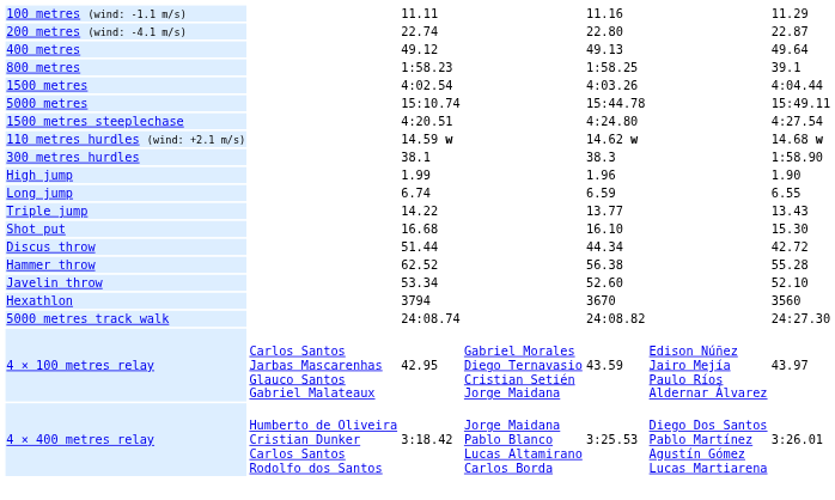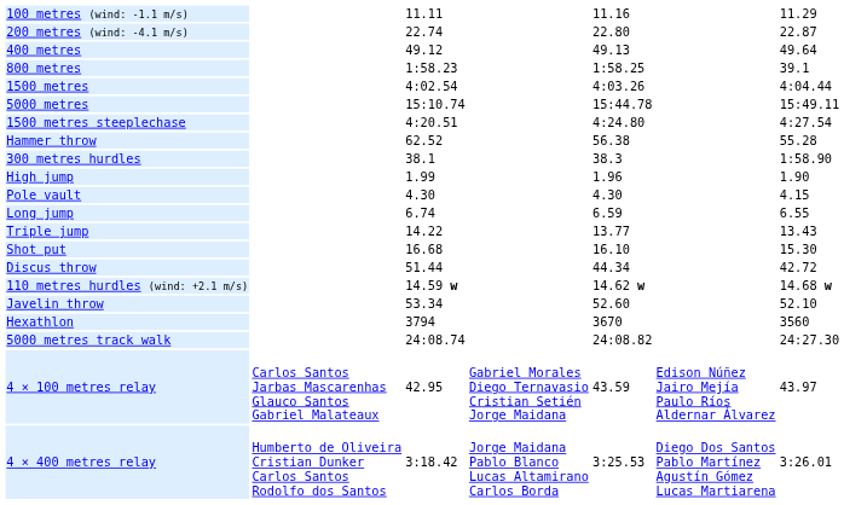rows swapped: 110 metres hurdles (wind: +2.1 m/s) <-> Hammer throw
+ row: Pole vault | 4.30 | 4.30 | 4.15
